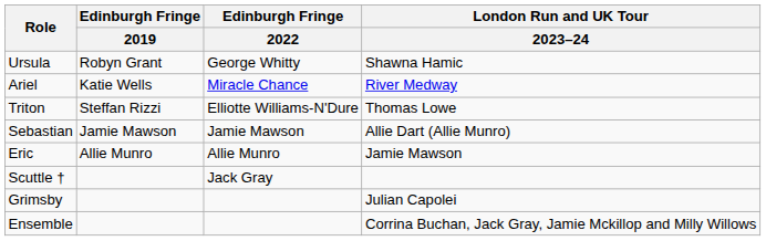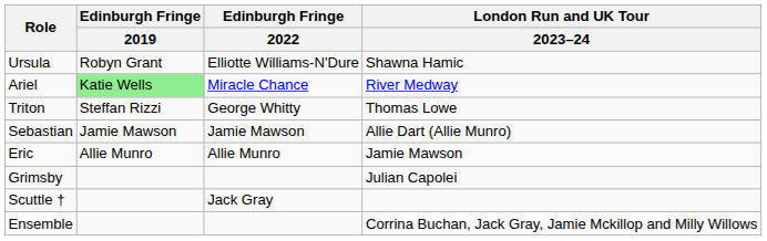Ursula | Edinburgh Fringe / 2022: George Whitty -> Elliotte Williams-N'Dure
Ariel | Edinburgh Fringe / 2019: no background -> lightgreen background
Triton | Edinburgh Fringe / 2022: Elliotte Williams-N'Dure -> George Whitty
rows swapped: Grimsby <-> Scuttle †
